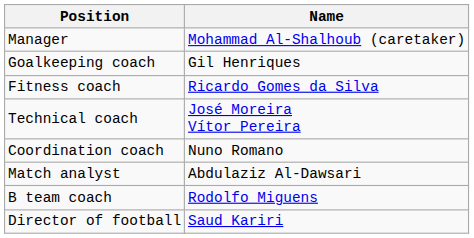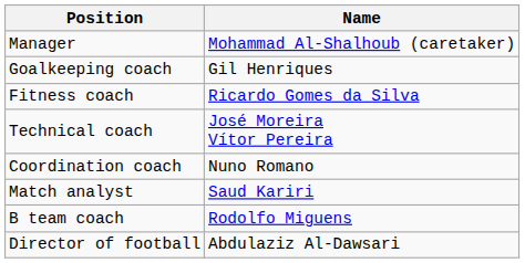Match analyst | Name: Abdulaziz Al-Dawsari -> Saud Kariri
Director of football | Name: Saud Kariri -> Abdulaziz Al-Dawsari
